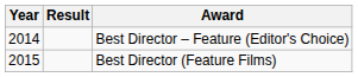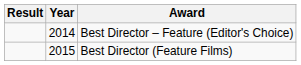columns swapped: Year <-> Result
